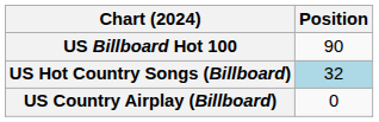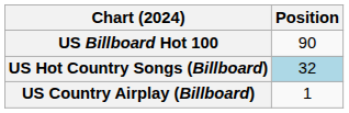US Country Airplay (Billboard) | Position: 0 -> 1
